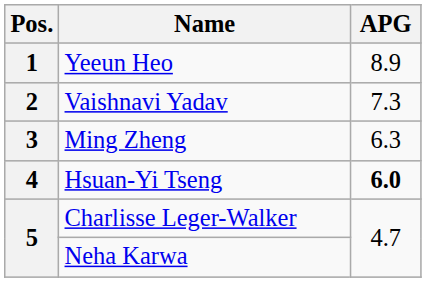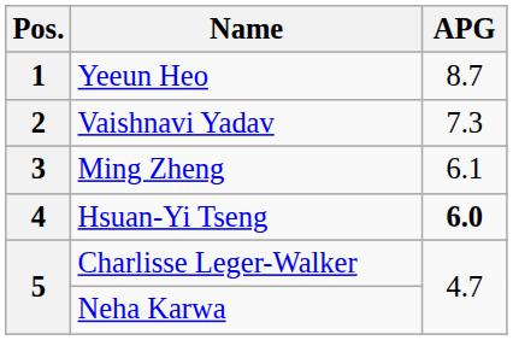Yeeun Heo | APG: 8.9 -> 8.7
Ming Zheng | APG: 6.3 -> 6.1
